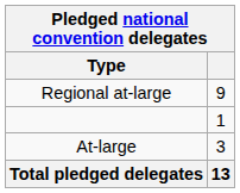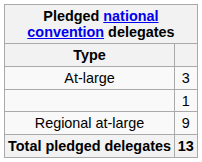rows swapped: Regional at-large <-> At-large
